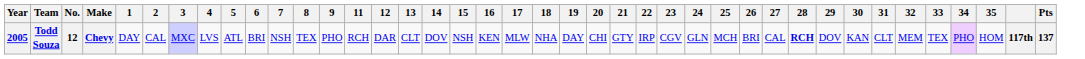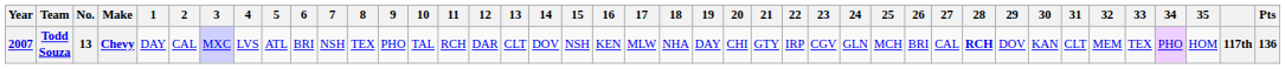+ column: 10 | TAL
Todd Souza | Year: 2005 -> 2007
Todd Souza | No.: 12 -> 13
Todd Souza | Pts: 137 -> 136
